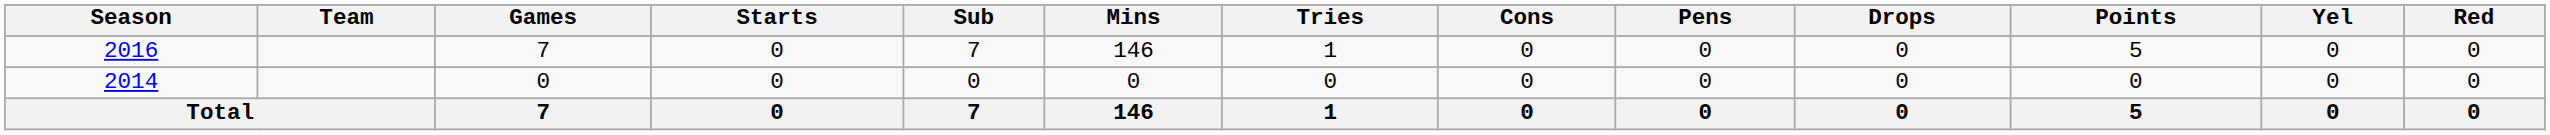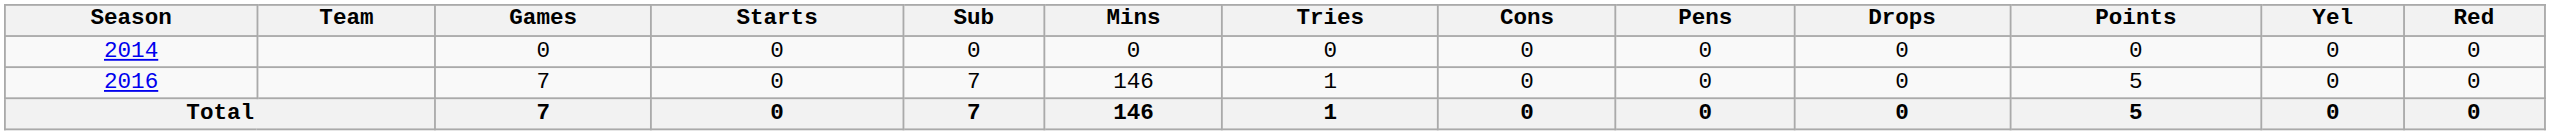rows swapped: 2014 <-> 2016
